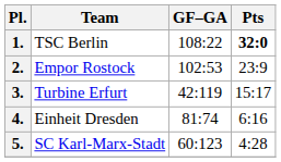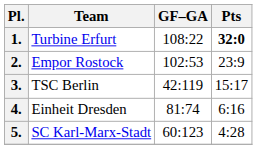1. | Team: TSC Berlin -> Turbine Erfurt
3. | Team: Turbine Erfurt -> TSC Berlin
